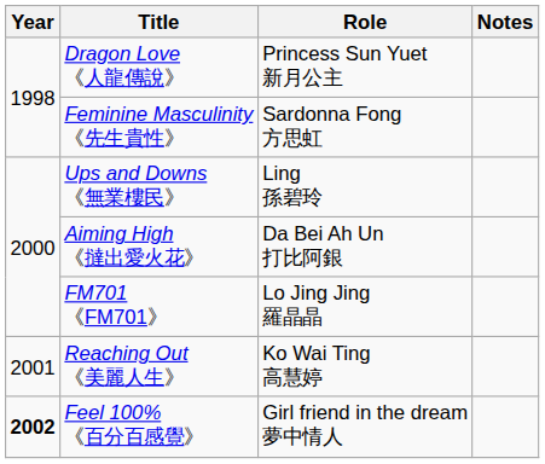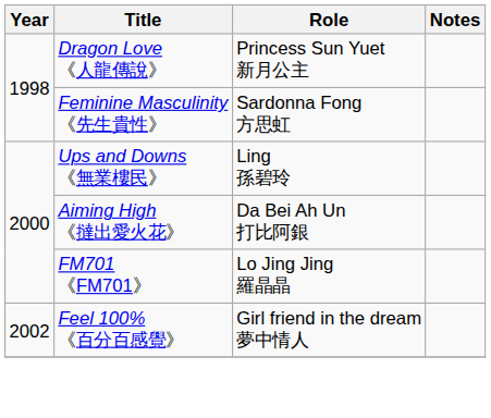- row: 2001 | Reaching Out 《美麗人生》 | Ko Wai Ting 高慧婷
Feel 100% 《百分百感覺》 | Year: bold -> normal
